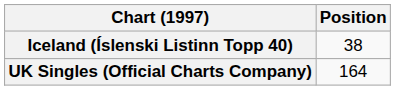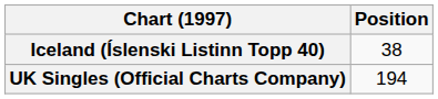UK Singles (Official Charts Company) | Position: 164 -> 194
